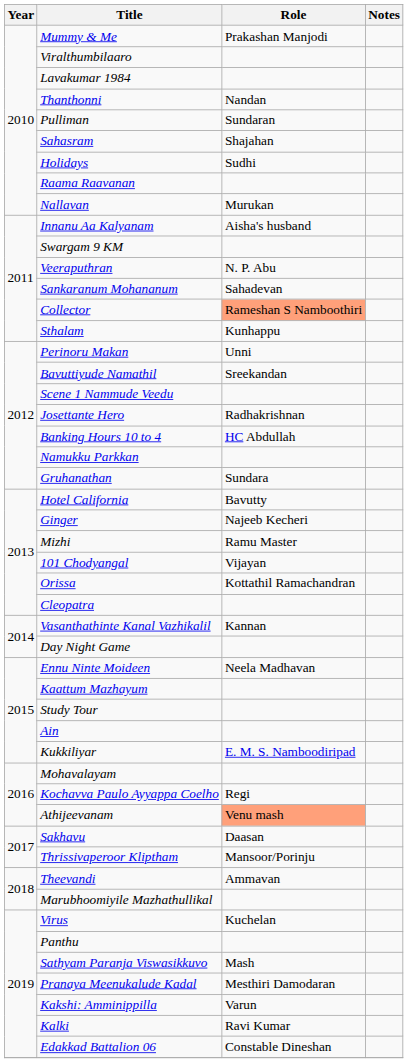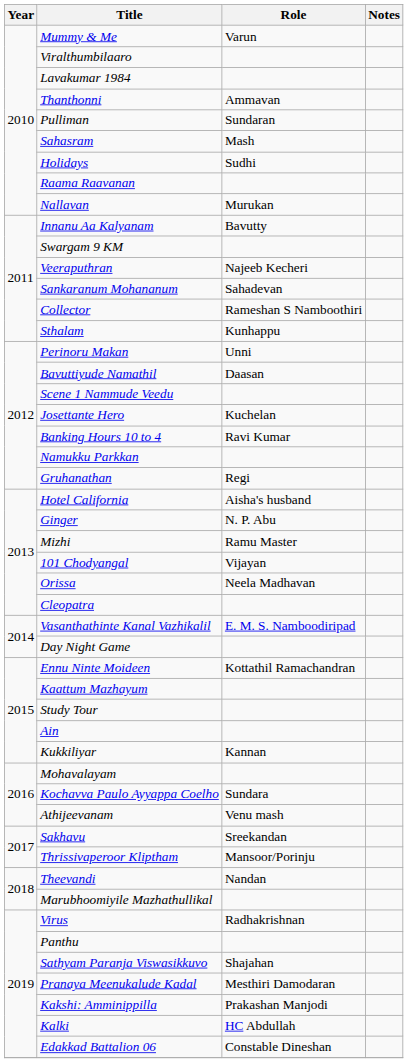Mummy & Me | Role: Prakashan Manjodi -> Varun
Thanthonni | Role: Nandan -> Ammavan
Sahasram | Role: Shajahan -> Mash
Innanu Aa Kalyanam | Role: Aisha's husband -> Bavutty
Veeraputhran | Role: N. P. Abu -> Najeeb Kecheri
Collector | Role: lightsalmon background -> no background
Bavuttiyude Namathil | Role: Sreekandan -> Daasan
Josettante Hero | Role: Radhakrishnan -> Kuchelan
Banking Hours 10 to 4 | Role: HC Abdullah -> Ravi Kumar
Gruhanathan | Role: Sundara -> Regi
Hotel California | Role: Bavutty -> Aisha's husband
Ginger | Role: Najeeb Kecheri -> N. P. Abu
Orissa | Role: Kottathil Ramachandran -> Neela Madhavan
Vasanthathinte Kanal Vazhikalil | Role: Kannan -> E. M. S. Namboodiripad
Ennu Ninte Moideen | Role: Neela Madhavan -> Kottathil Ramachandran
Kukkiliyar | Role: E. M. S. Namboodiripad -> Kannan
Kochavva Paulo Ayyappa Coelho | Role: Regi -> Sundara
Athijeevanam | Role: lightsalmon background -> no background
Sakhavu | Role: Daasan -> Sreekandan
Theevandi | Role: Ammavan -> Nandan
Virus | Role: Kuchelan -> Radhakrishnan
Sathyam Paranja Viswasikkuvo | Role: Mash -> Shajahan
Kakshi: Amminippilla | Role: Varun -> Prakashan Manjodi
Kalki | Role: Ravi Kumar -> HC Abdullah
